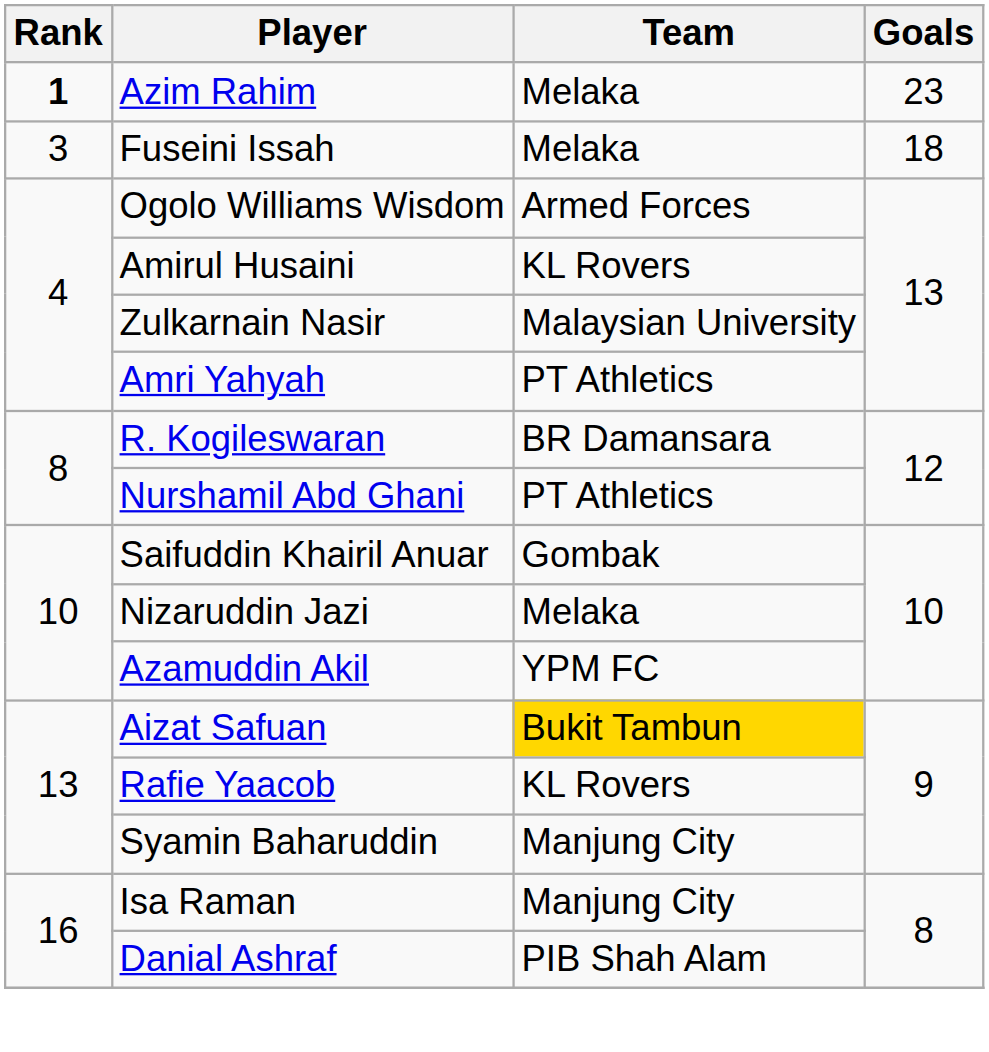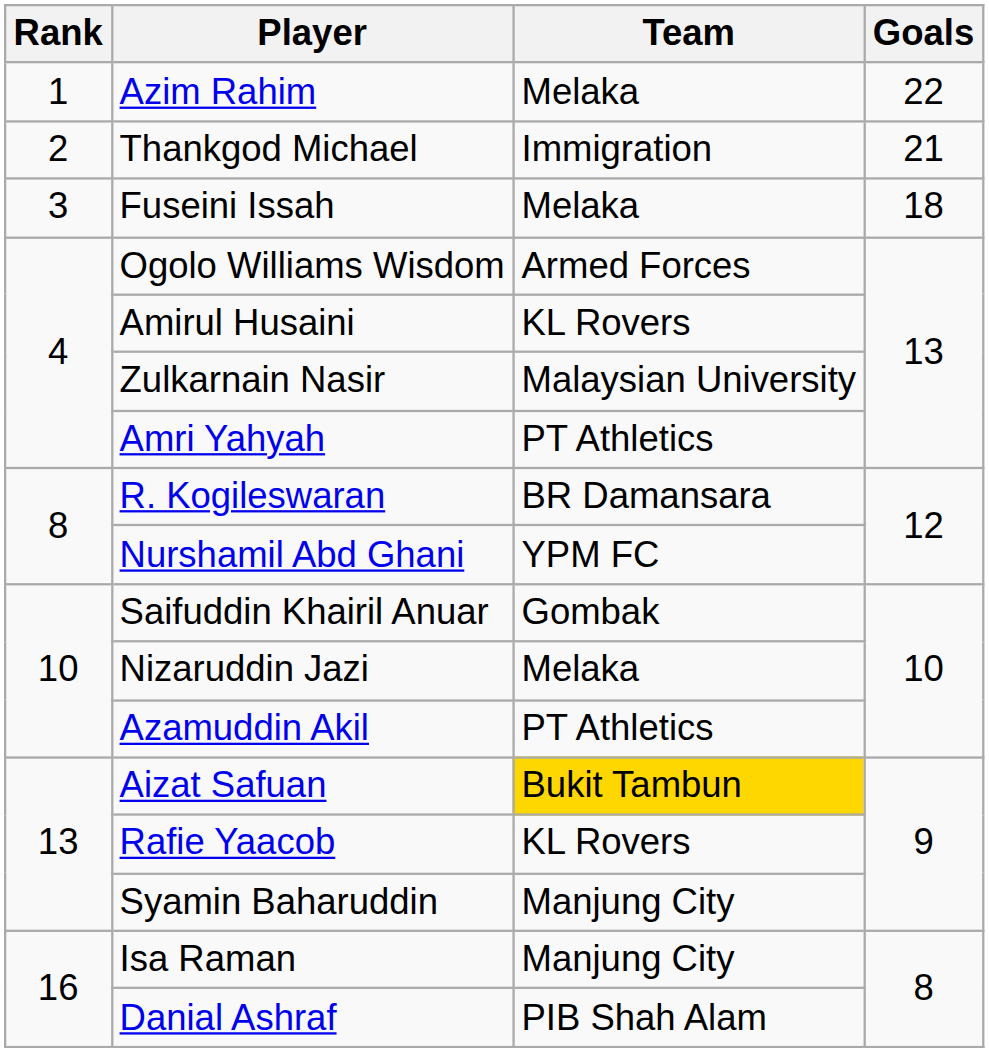Azim Rahim | Rank: bold -> normal
Azim Rahim | Goals: 23 -> 22
+ row: 2 | Thankgod Michael | Immigration | 21
Nurshamil Abd Ghani | Team: PT Athletics -> YPM FC
Azamuddin Akil | Team: YPM FC -> PT Athletics
